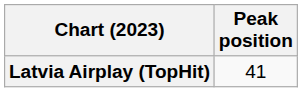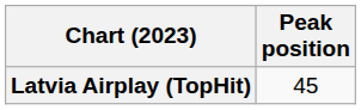Latvia Airplay (TopHit) | Peak position: 41 -> 45
